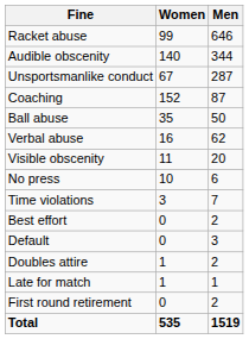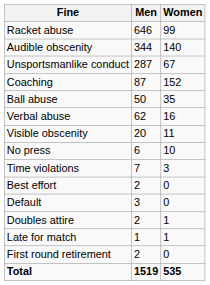columns swapped: Men <-> Women
